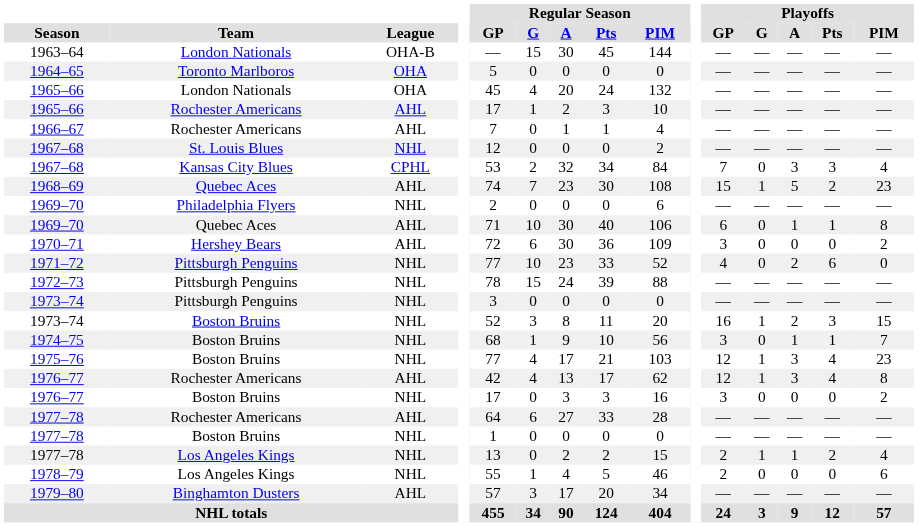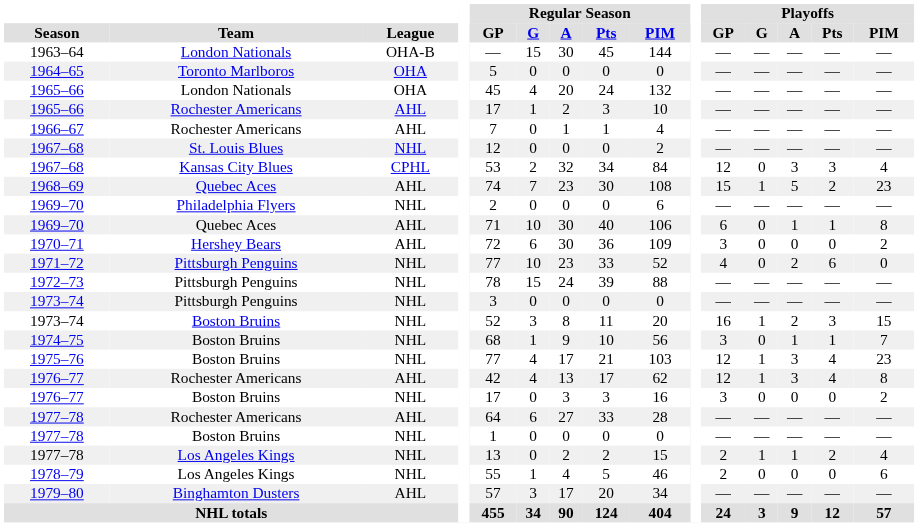1967–68 / Kansas City Blues | Playoffs / GP: 7 -> 12
